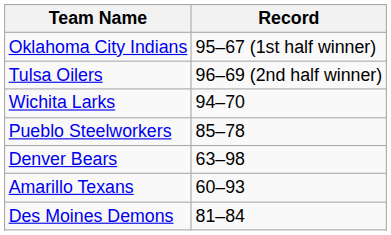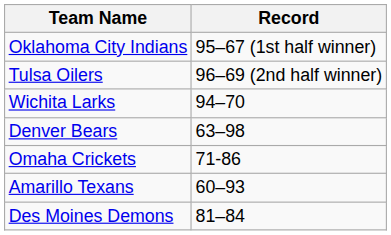- row: Pueblo Steelworkers | 85–78
+ row: Omaha Crickets | 71-86
